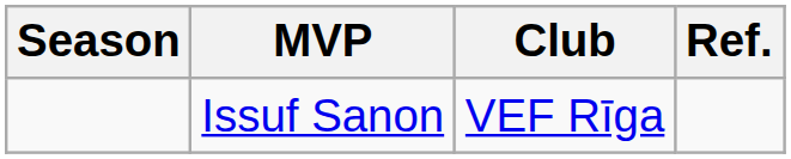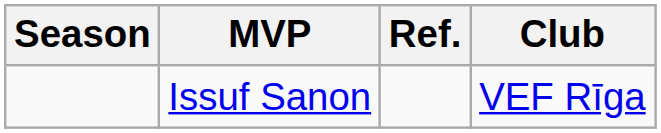columns swapped: Club <-> Ref.
